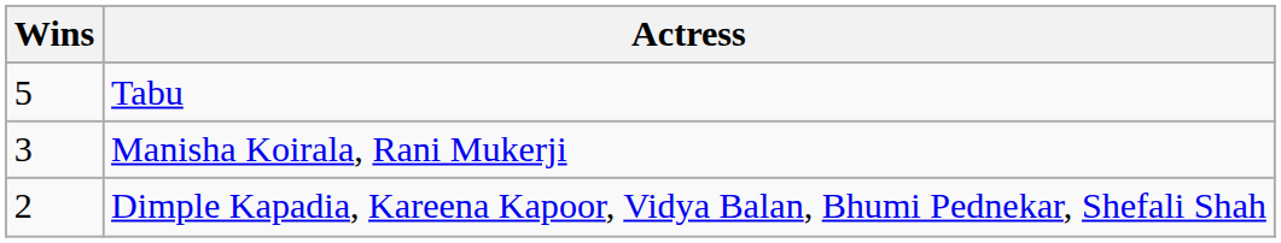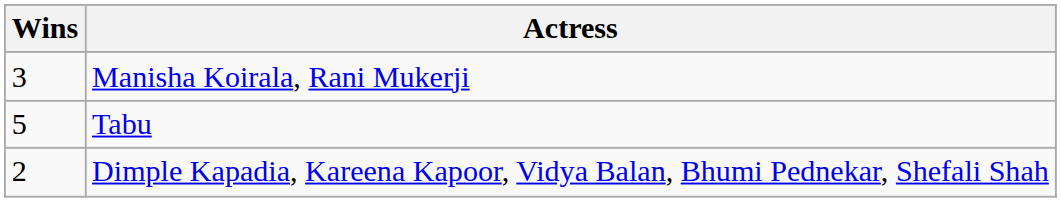rows swapped: Tabu <-> Manisha Koirala, Rani Mukerji
